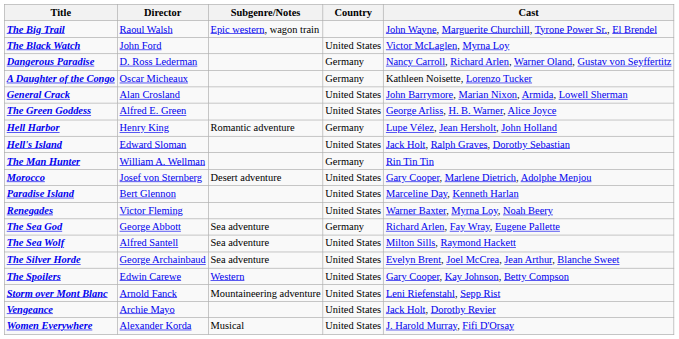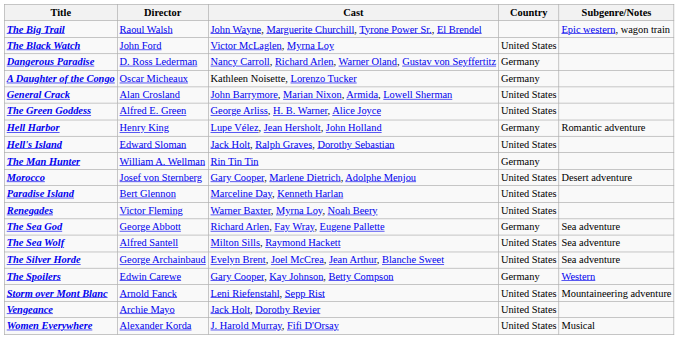columns swapped: Cast <-> Subgenre/Notes
The Spoilers | Country: United States -> Germany
